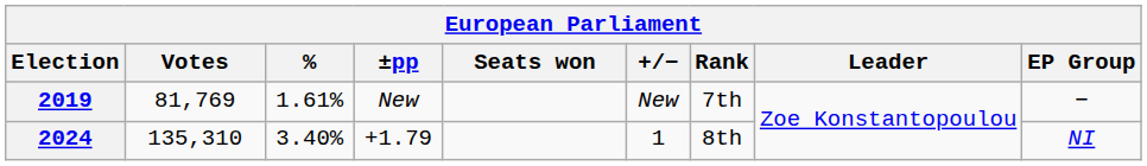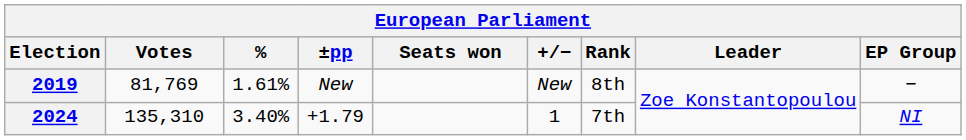2019 | Rank: 7th -> 8th
2024 | Rank: 8th -> 7th
